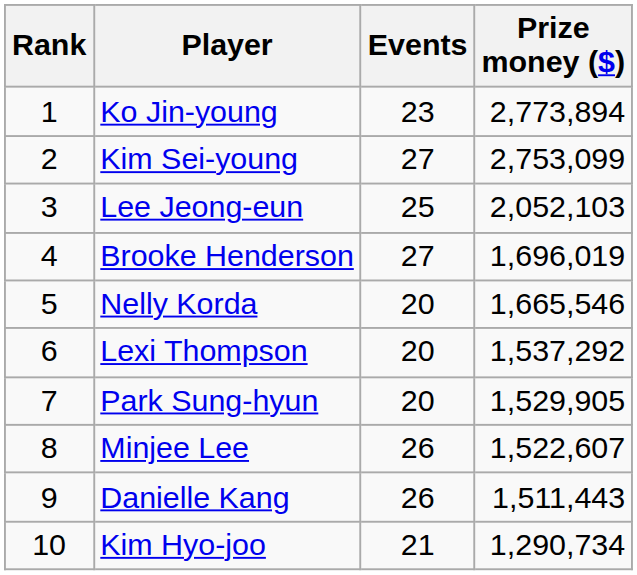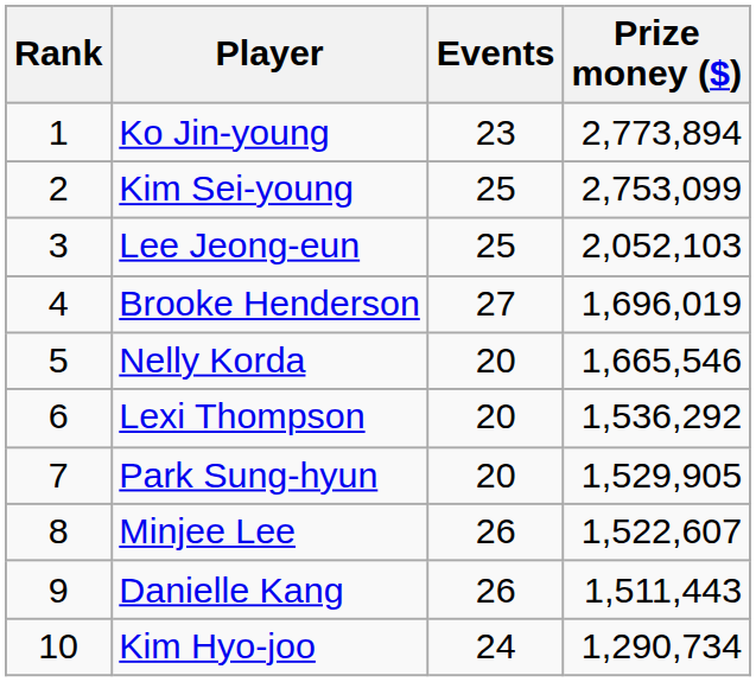Kim Sei-young | Events: 27 -> 25
Lexi Thompson | Prize money ($): 1,537,292 -> 1,536,292
Kim Hyo-joo | Events: 21 -> 24
